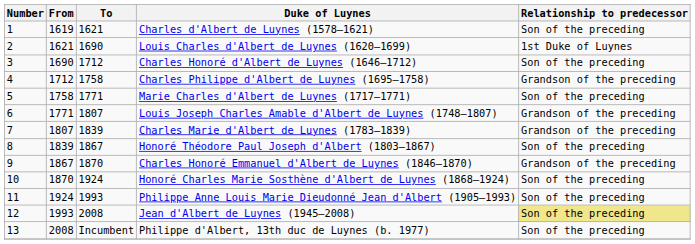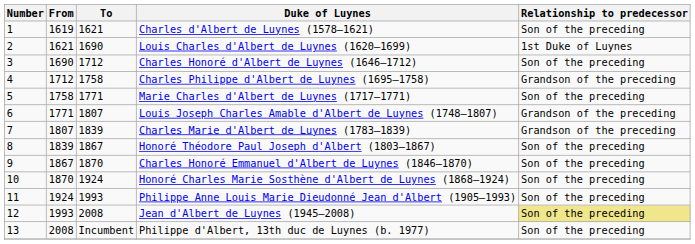Charles Honoré Emmanuel d'Albert de Luynes (1846–1870) | Relationship to predecessor: Grandson of the preceding -> Son of the preceding
